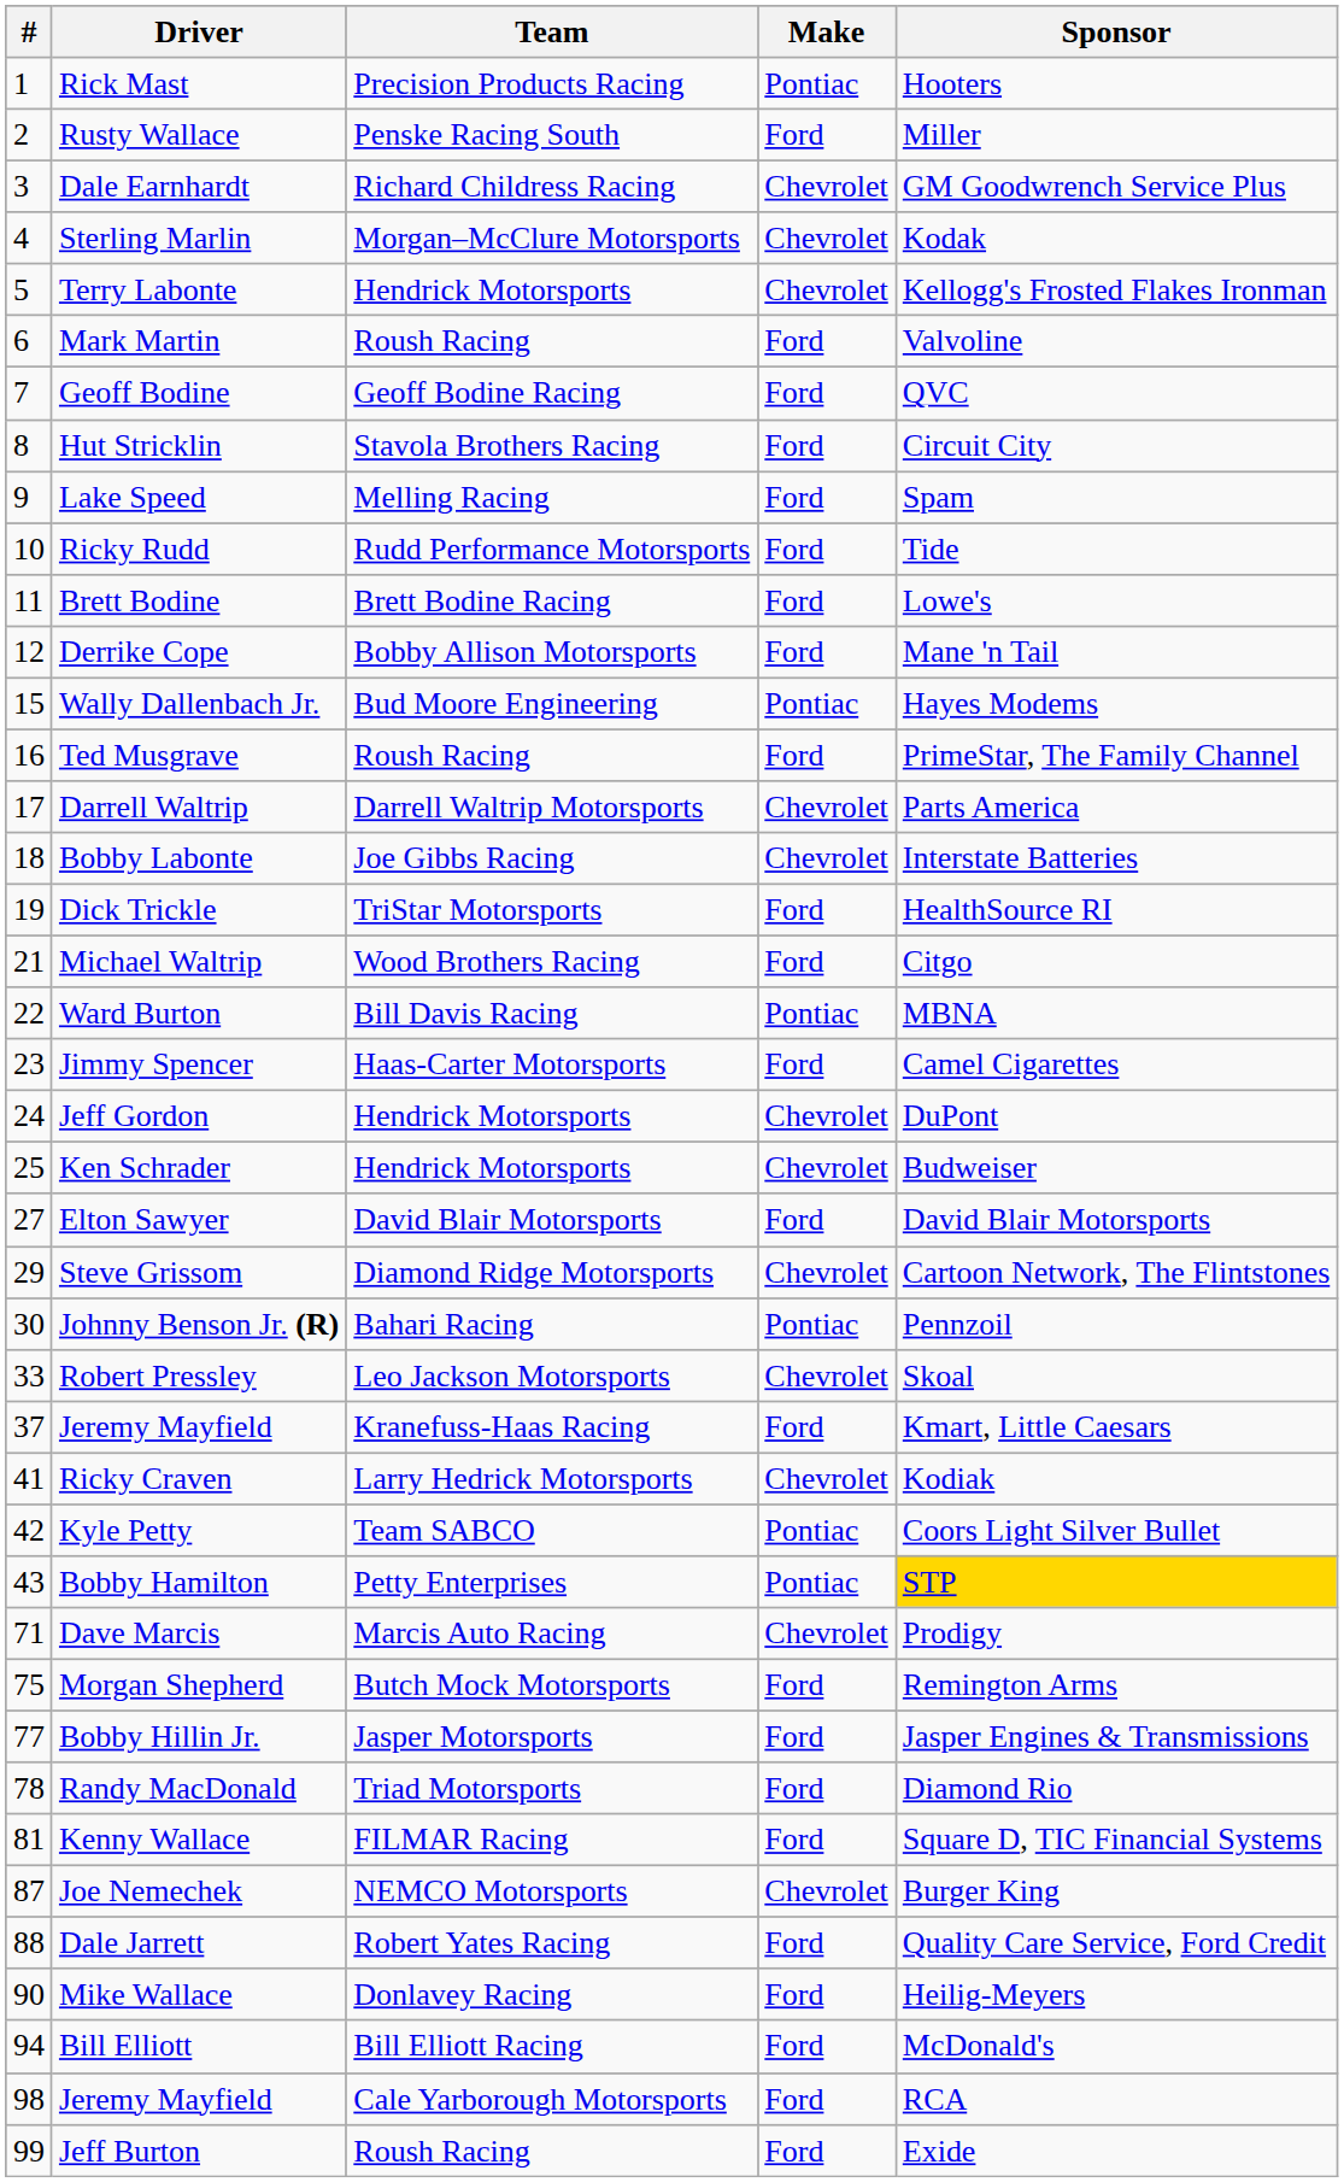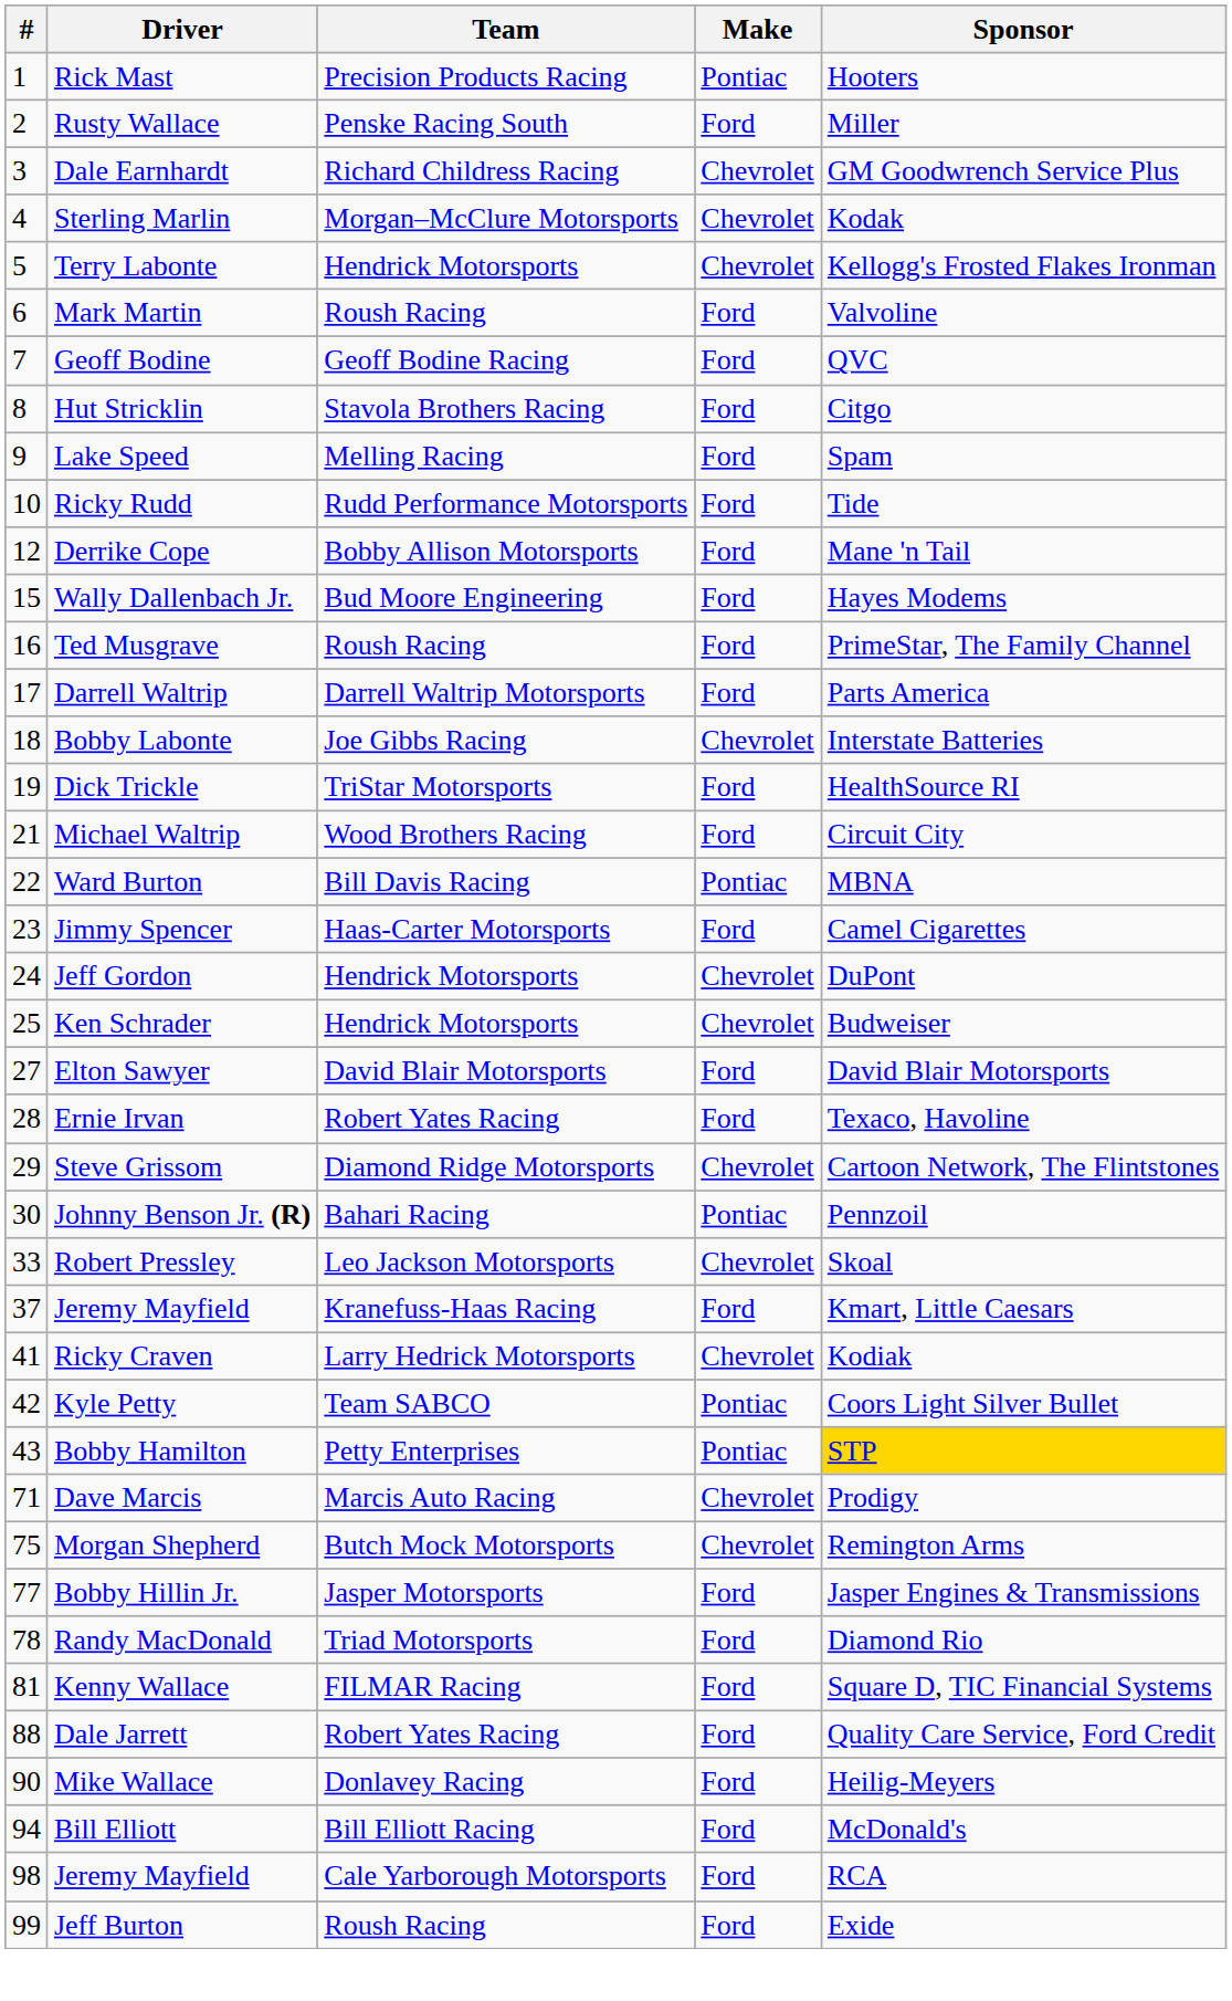Hut Stricklin | Sponsor: Circuit City -> Citgo
- row: 11 | Brett Bodine | Brett Bodine Racing | Ford | Lowe's
Wally Dallenbach Jr. | Make: Pontiac -> Ford
Darrell Waltrip | Make: Chevrolet -> Ford
Michael Waltrip | Sponsor: Citgo -> Circuit City
+ row: 28 | Ernie Irvan | Robert Yates Racing | Ford | Texaco, Havoline
Morgan Shepherd | Make: Ford -> Chevrolet
- row: 87 | Joe Nemechek | NEMCO Motorsports | Chevrolet | Burger King
